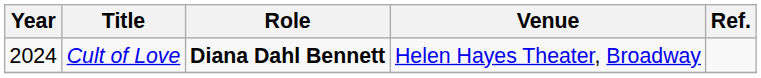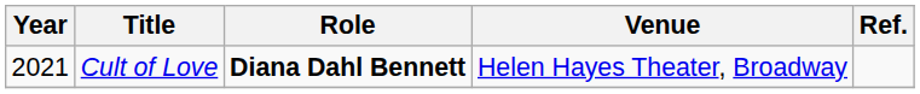Cult of Love | Year: 2024 -> 2021
